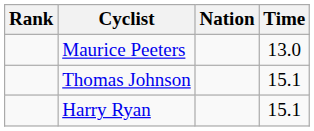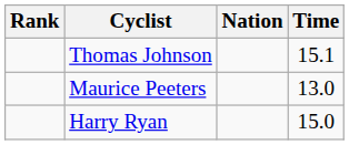rows swapped: Maurice Peeters <-> Thomas Johnson
Harry Ryan | Time: 15.1 -> 15.0
